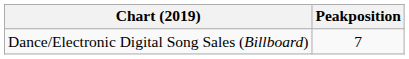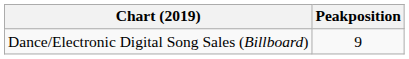Dance/Electronic Digital Song Sales (Billboard) | Peakposition: 7 -> 9
